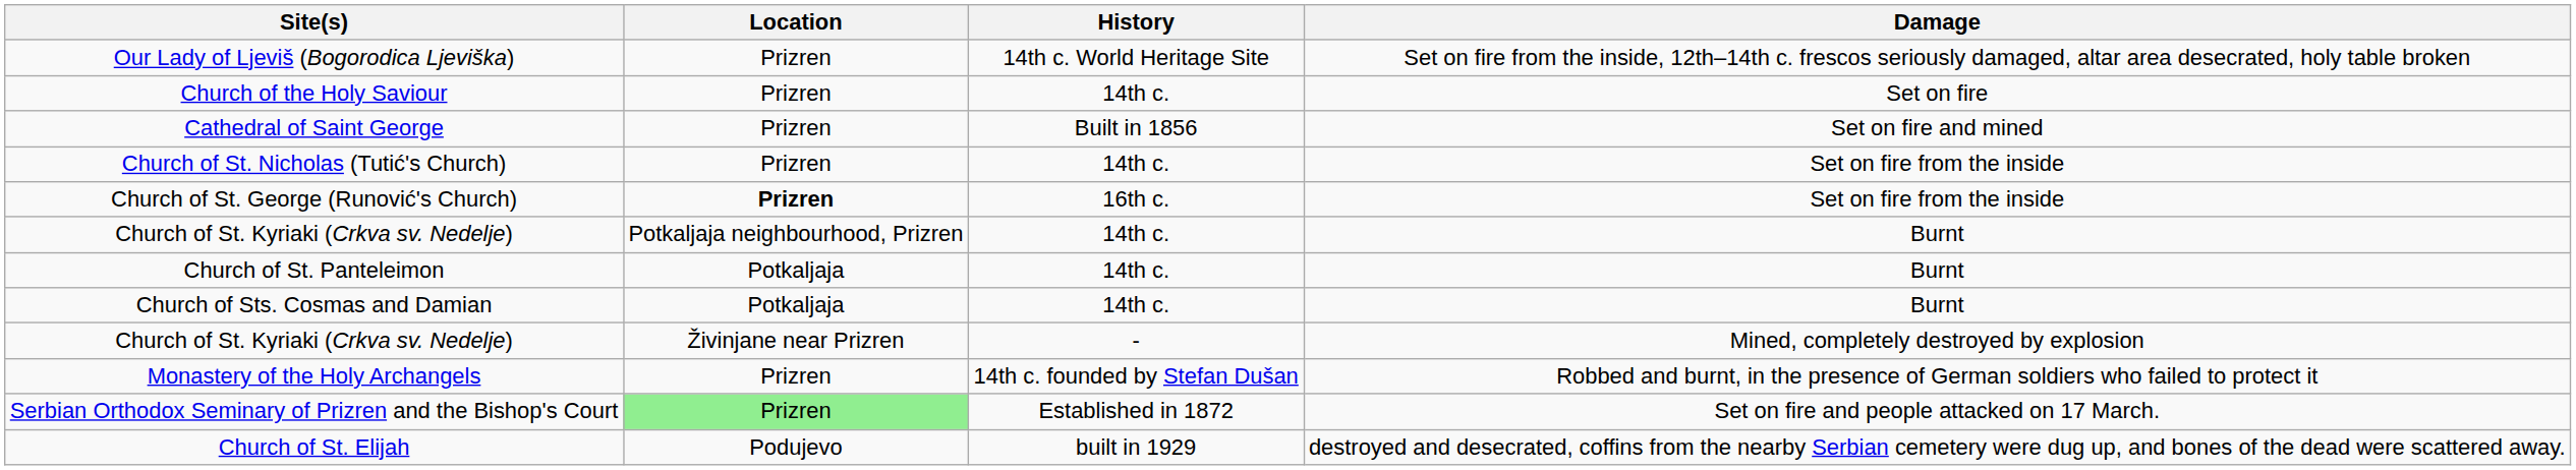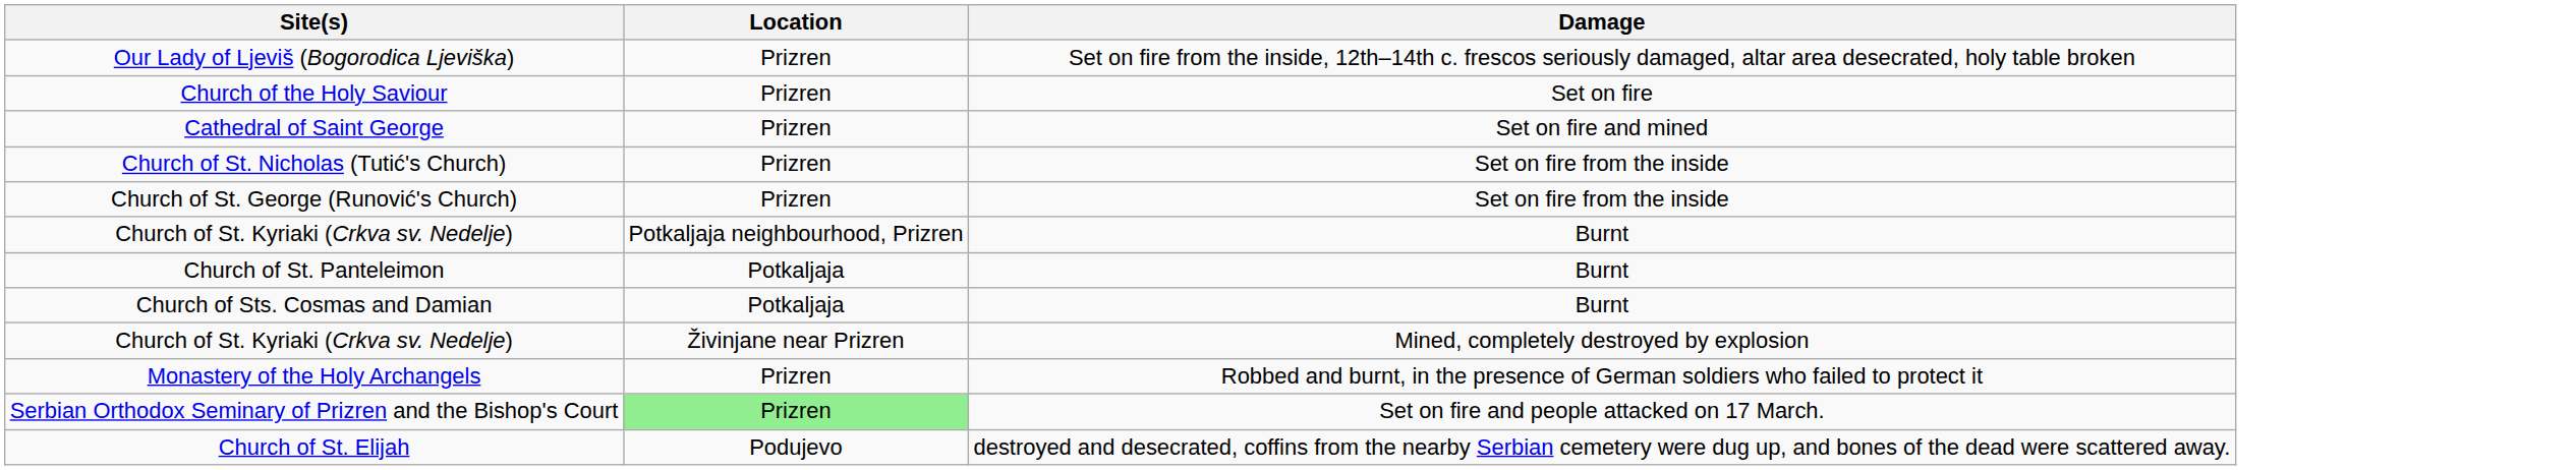- column: History | 14th c. World Heritage Site | 14th c. | Built in 1856 | 14th c. | 16th c. | 14th c. | 14th c. | 14th c. | - | 14th c. founded by Stefan Dušan | Established in 1872 | built in 1929
Church of St. George (Runović's Church) | Location: bold -> normal
